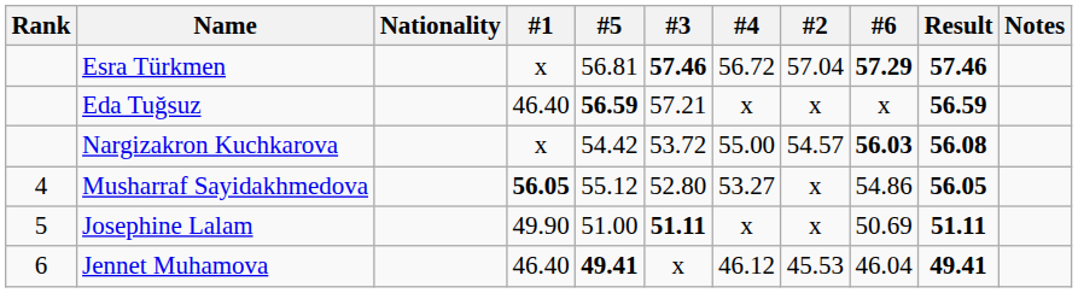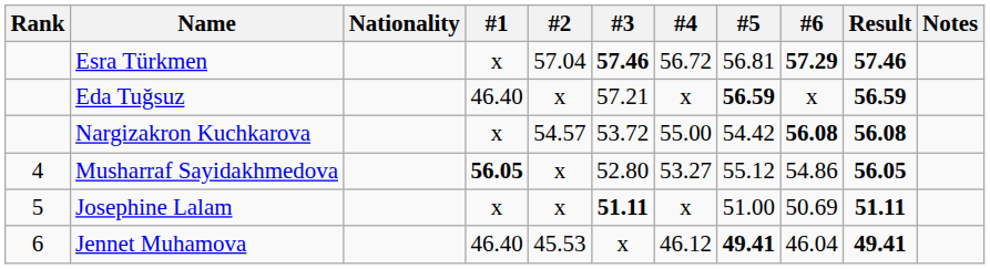columns swapped: #2 <-> #5
Nargizakron Kuchkarova | #6: 56.03 -> 56.08
Josephine Lalam | #1: 49.90 -> x
